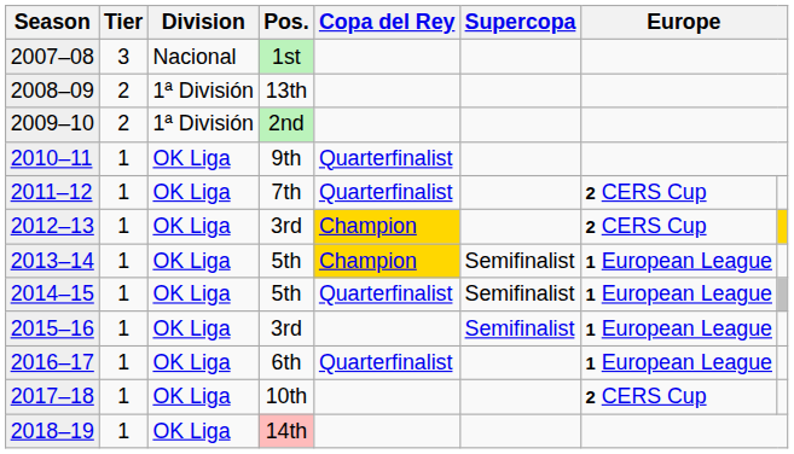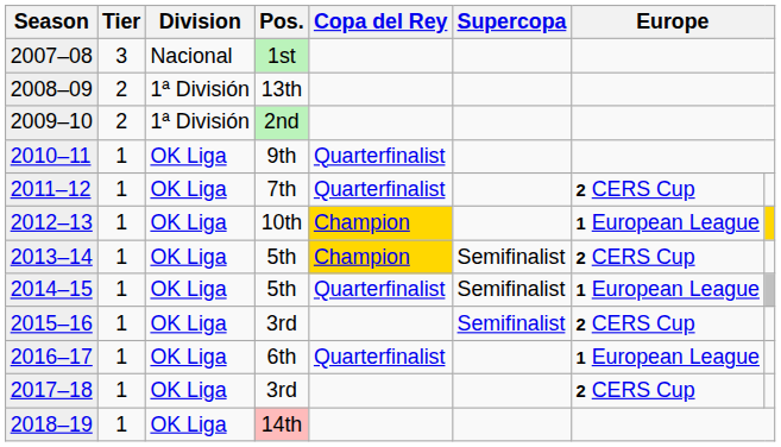2012–13 | Pos.: 3rd -> 10th
2012–13 | column 7: 2 CERS Cup -> 1 European League
2013–14 | column 7: 1 European League -> 2 CERS Cup
2015–16 | column 7: 1 European League -> 2 CERS Cup
2017–18 | Pos.: 10th -> 3rd
